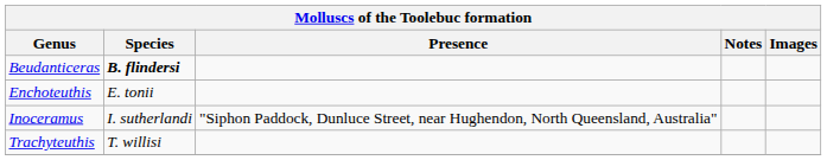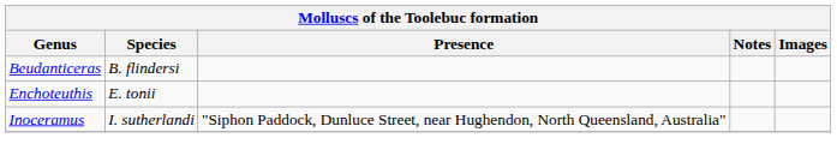Beudanticeras | Species: bold -> normal
- row: Trachyteuthis | T. willisi
